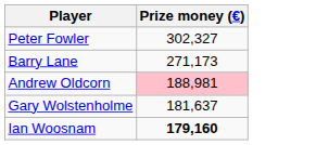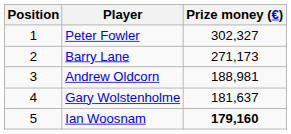+ column: Position | 1 | 2 | 3 | 4 | 5
Andrew Oldcorn | Prize money (€): pink background -> no background
